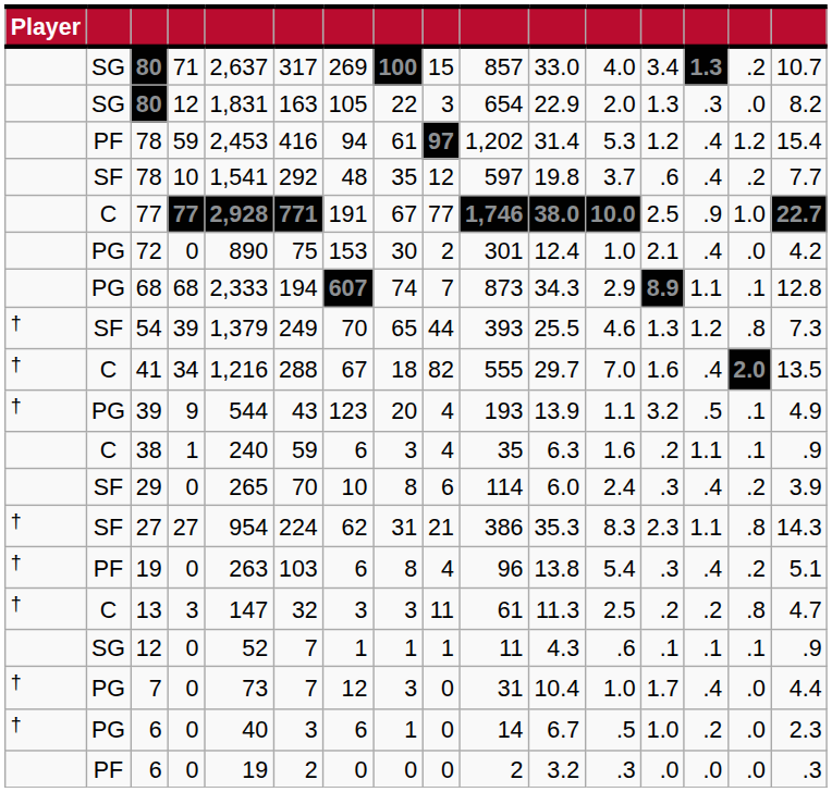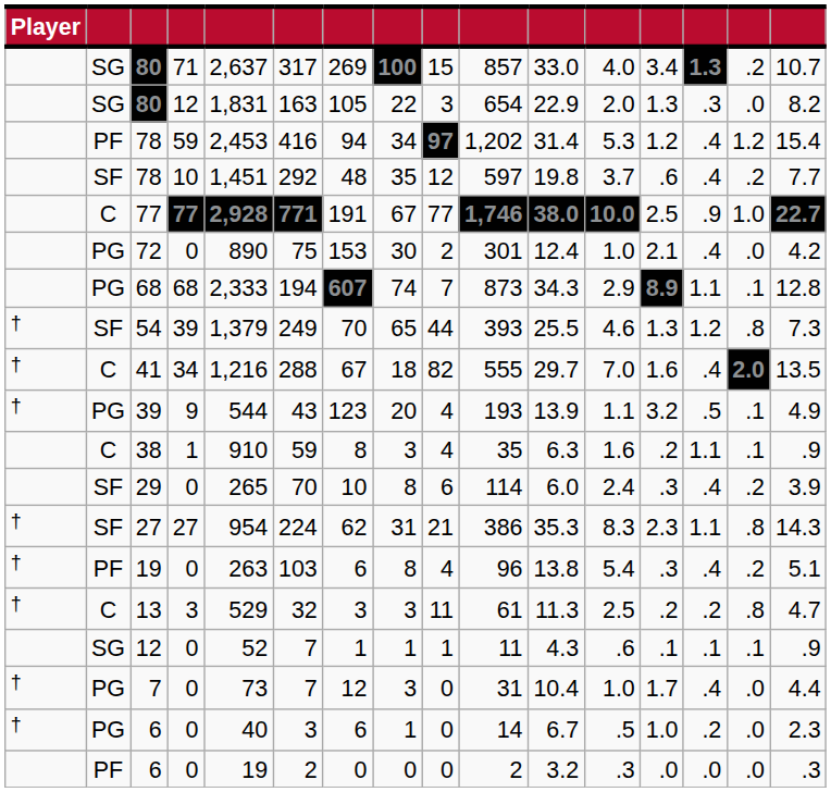78 / 59 | column 8: 61 -> 34
78 / 10 | column 5: 1,541 -> 1,451
38 | column 5: 240 -> 910
38 | column 7: 6 -> 8
13 | column 5: 147 -> 529
